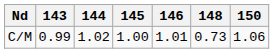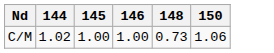- column: 143 | 0.99
C/M | 146: 1.01 -> 1.00
